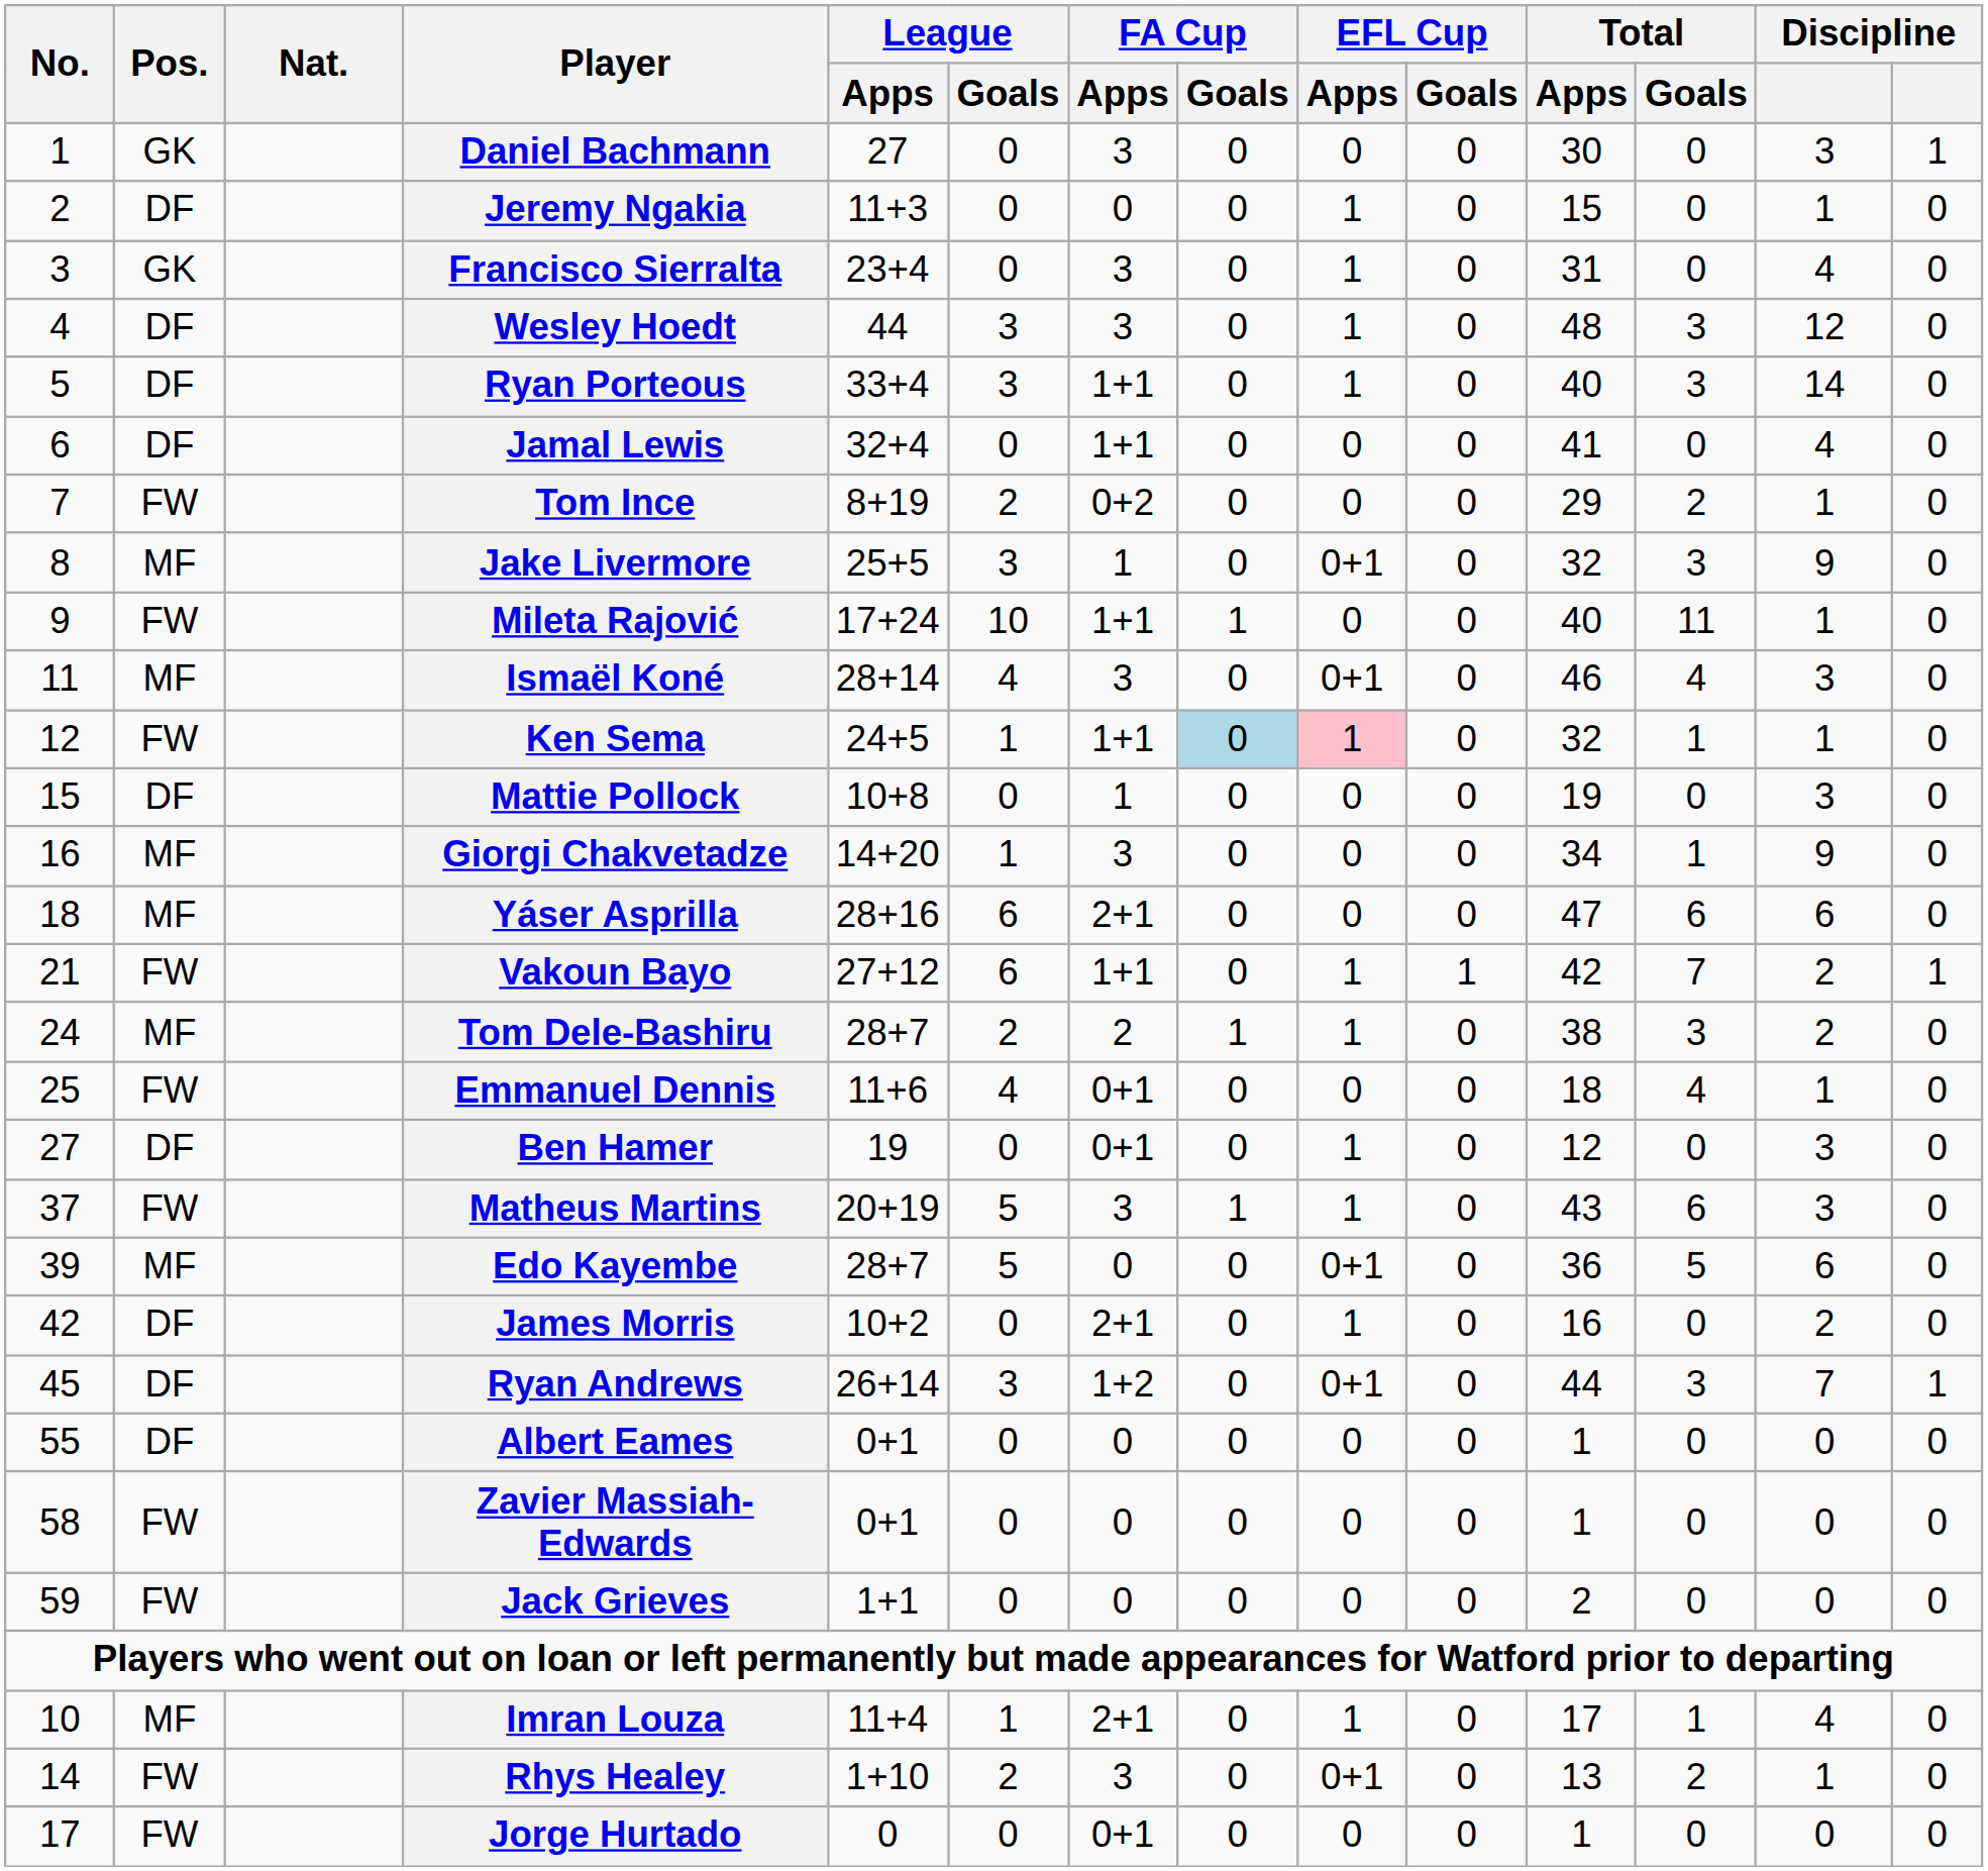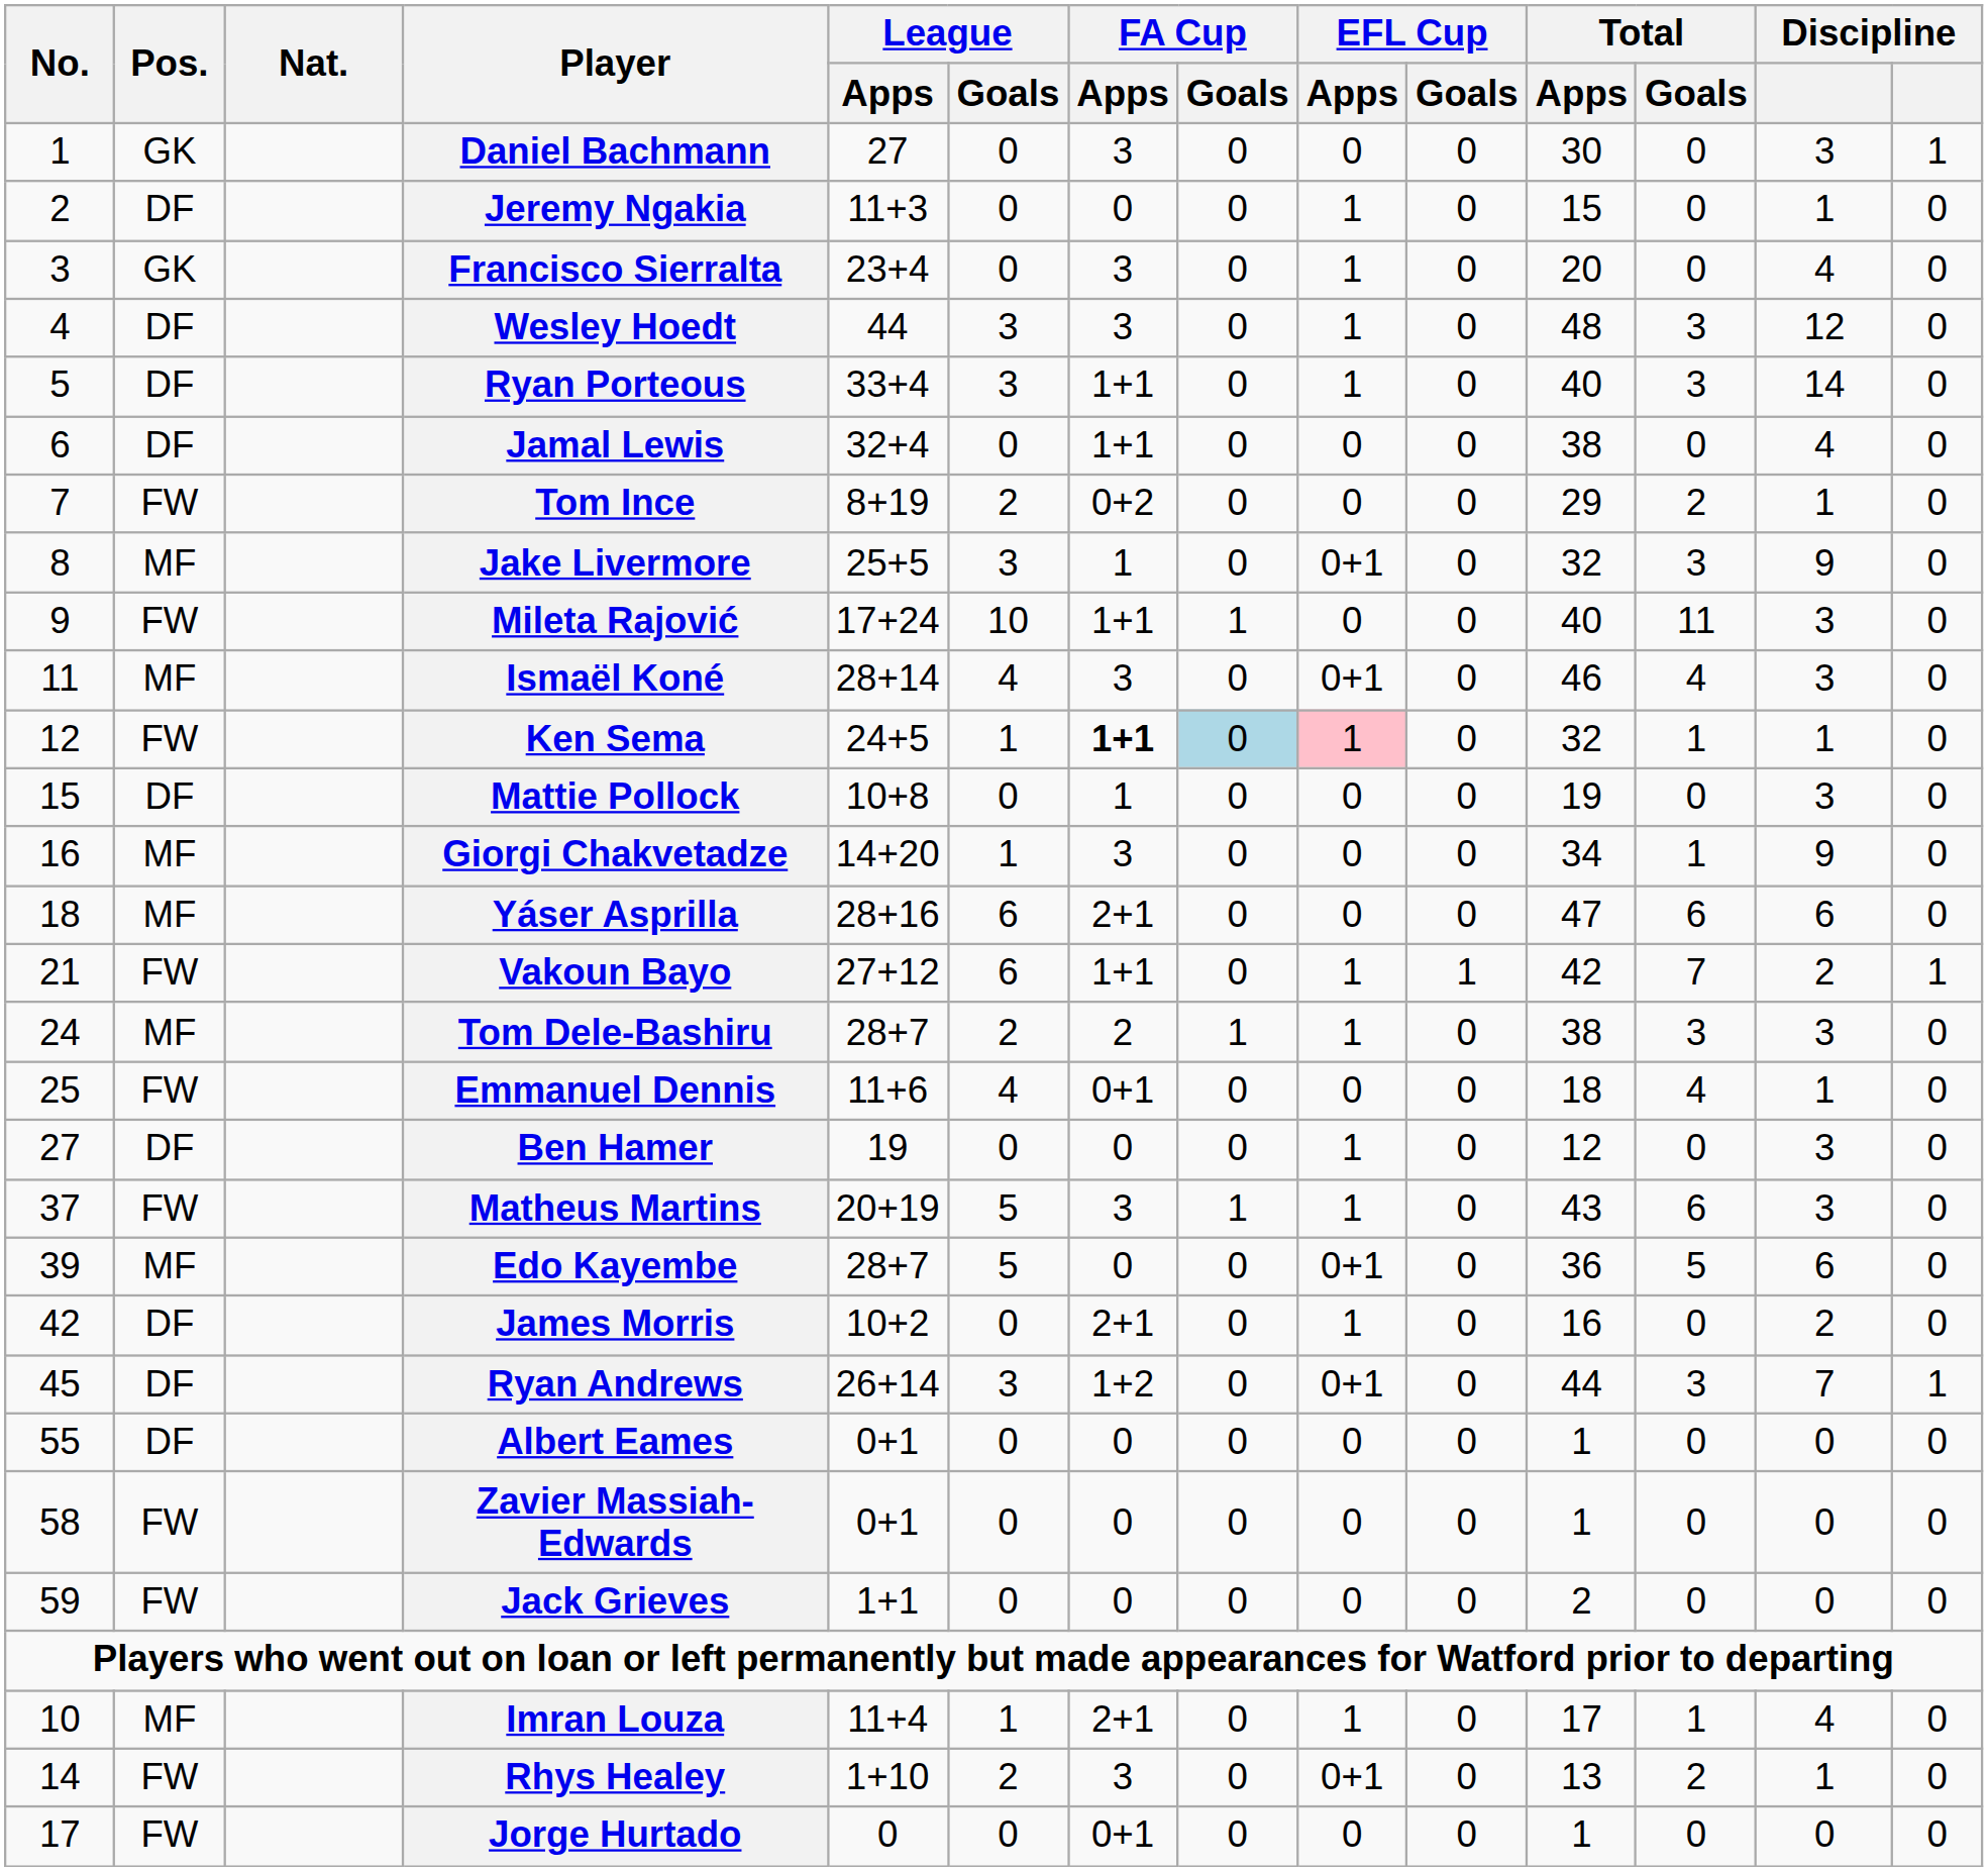Francisco Sierralta | Total / Apps: 31 -> 20
Jamal Lewis | Total / Apps: 41 -> 38
Mileta Rajović | column 13: 1 -> 3
Ken Sema | FA Cup / Apps: normal -> bold
Tom Dele-Bashiru | column 13: 2 -> 3
Ben Hamer | FA Cup / Apps: 0+1 -> 0
